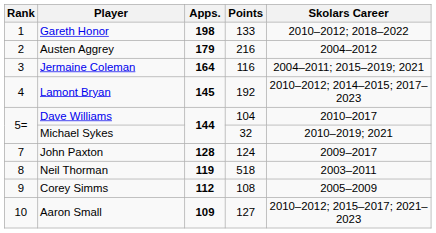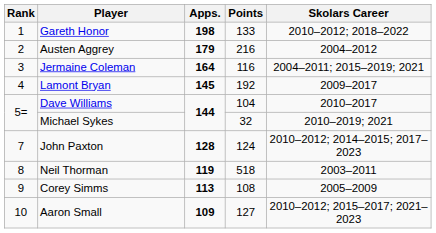Lamont Bryan | Skolars Career: 2010–2012; 2014–2015; 2017–2023 -> 2009–2017
John Paxton | Skolars Career: 2009–2017 -> 2010–2012; 2014–2015; 2017–2023
Corey Simms | Apps.: 112 -> 113
